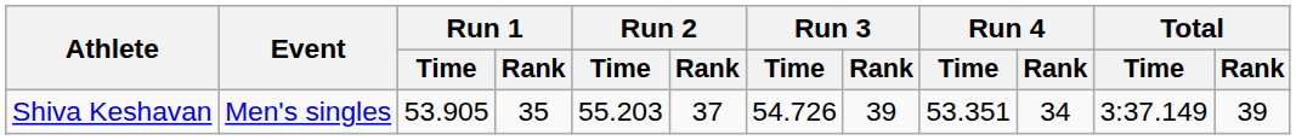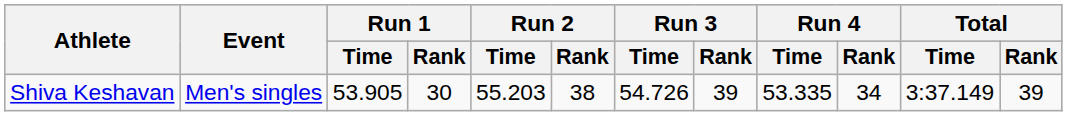Shiva Keshavan | Run 1 / Rank: 35 -> 30
Shiva Keshavan | Run 2 / Rank: 37 -> 38
Shiva Keshavan | Run 4 / Time: 53.351 -> 53.335
